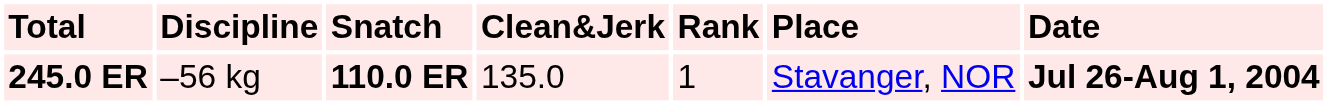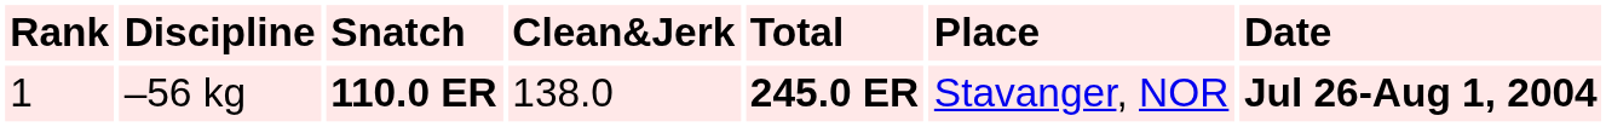columns swapped: Rank <-> Total
–56 kg | Clean&Jerk: 135.0 -> 138.0
